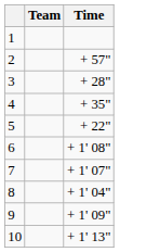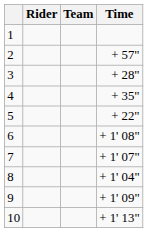+ column: Rider
